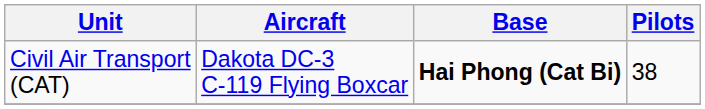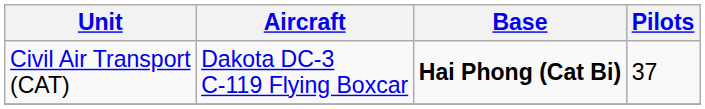Civil Air Transport (CAT) | Pilots: 38 -> 37
